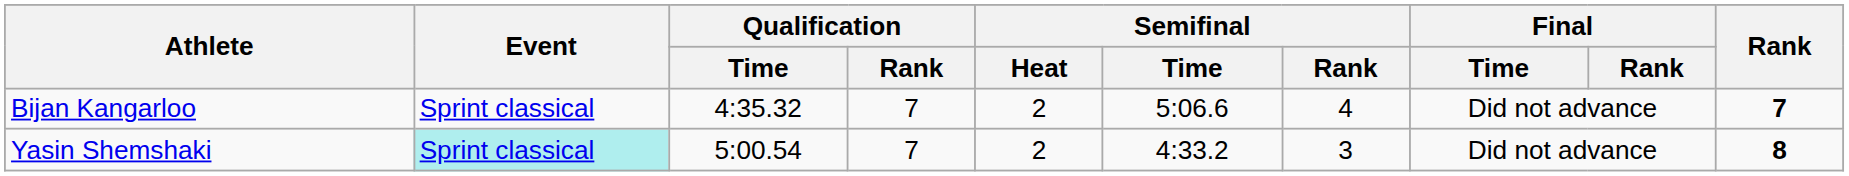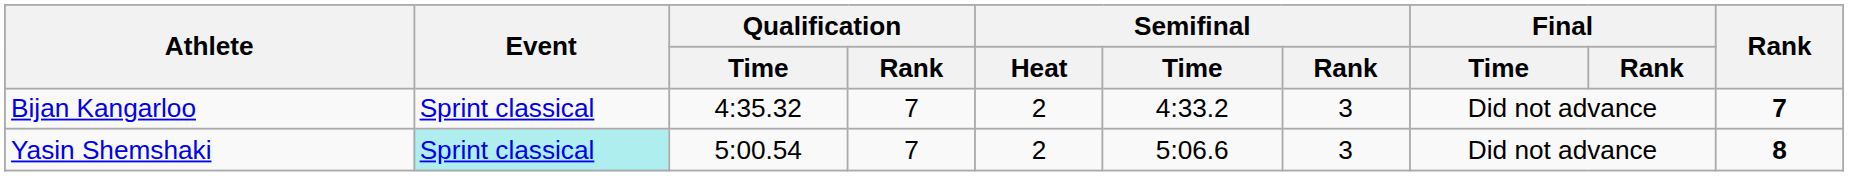Bijan Kangarloo | Semifinal / Time: 5:06.6 -> 4:33.2
Bijan Kangarloo | Semifinal / Rank: 4 -> 3
Yasin Shemshaki | Semifinal / Time: 4:33.2 -> 5:06.6
